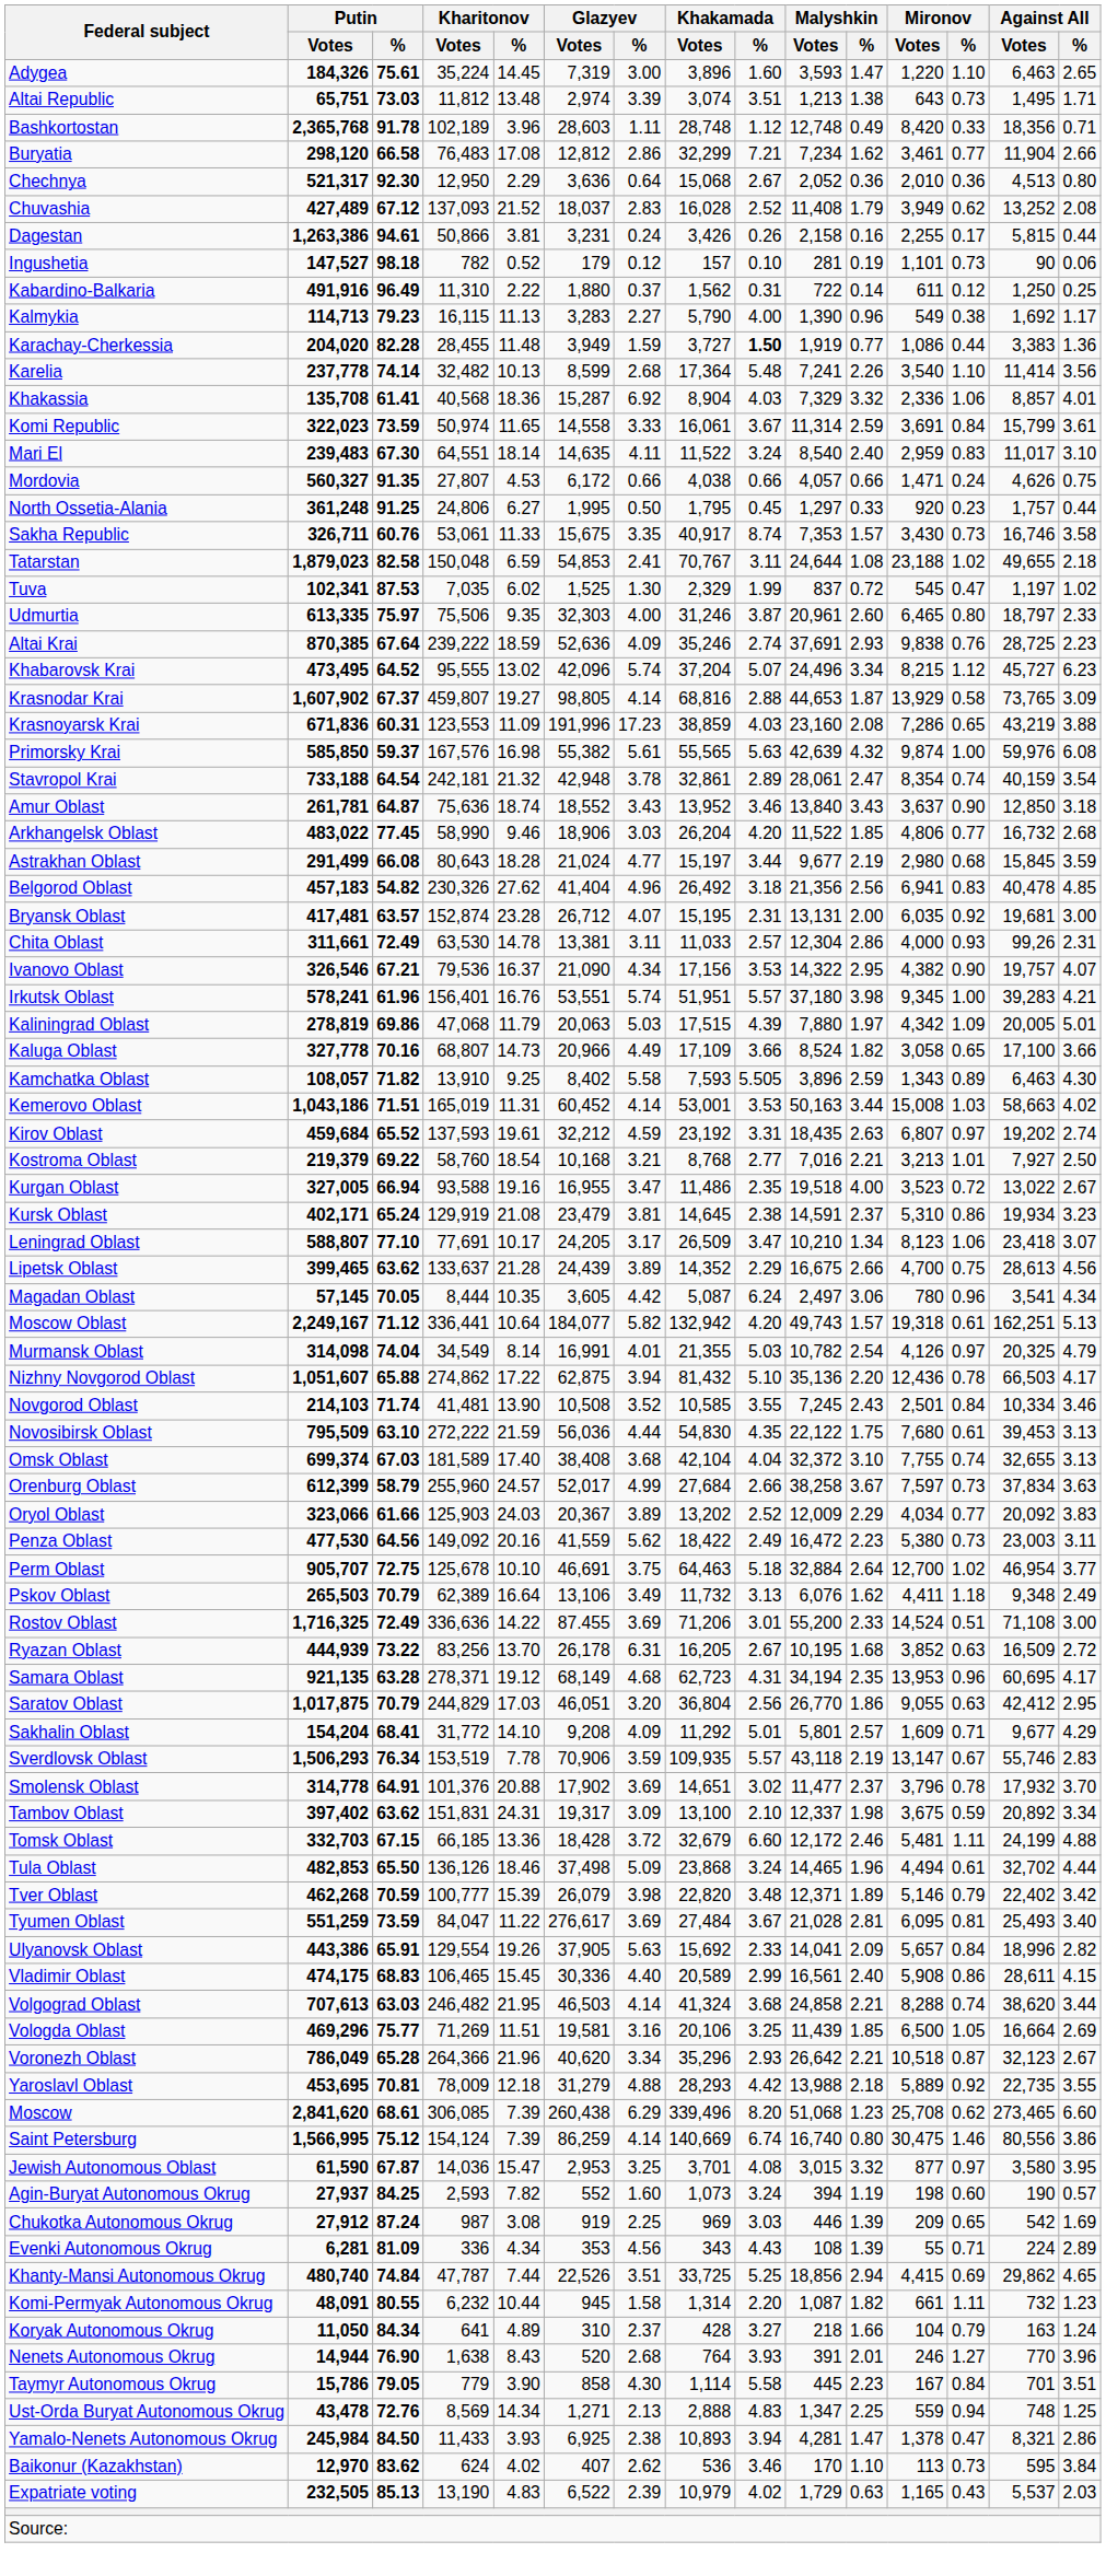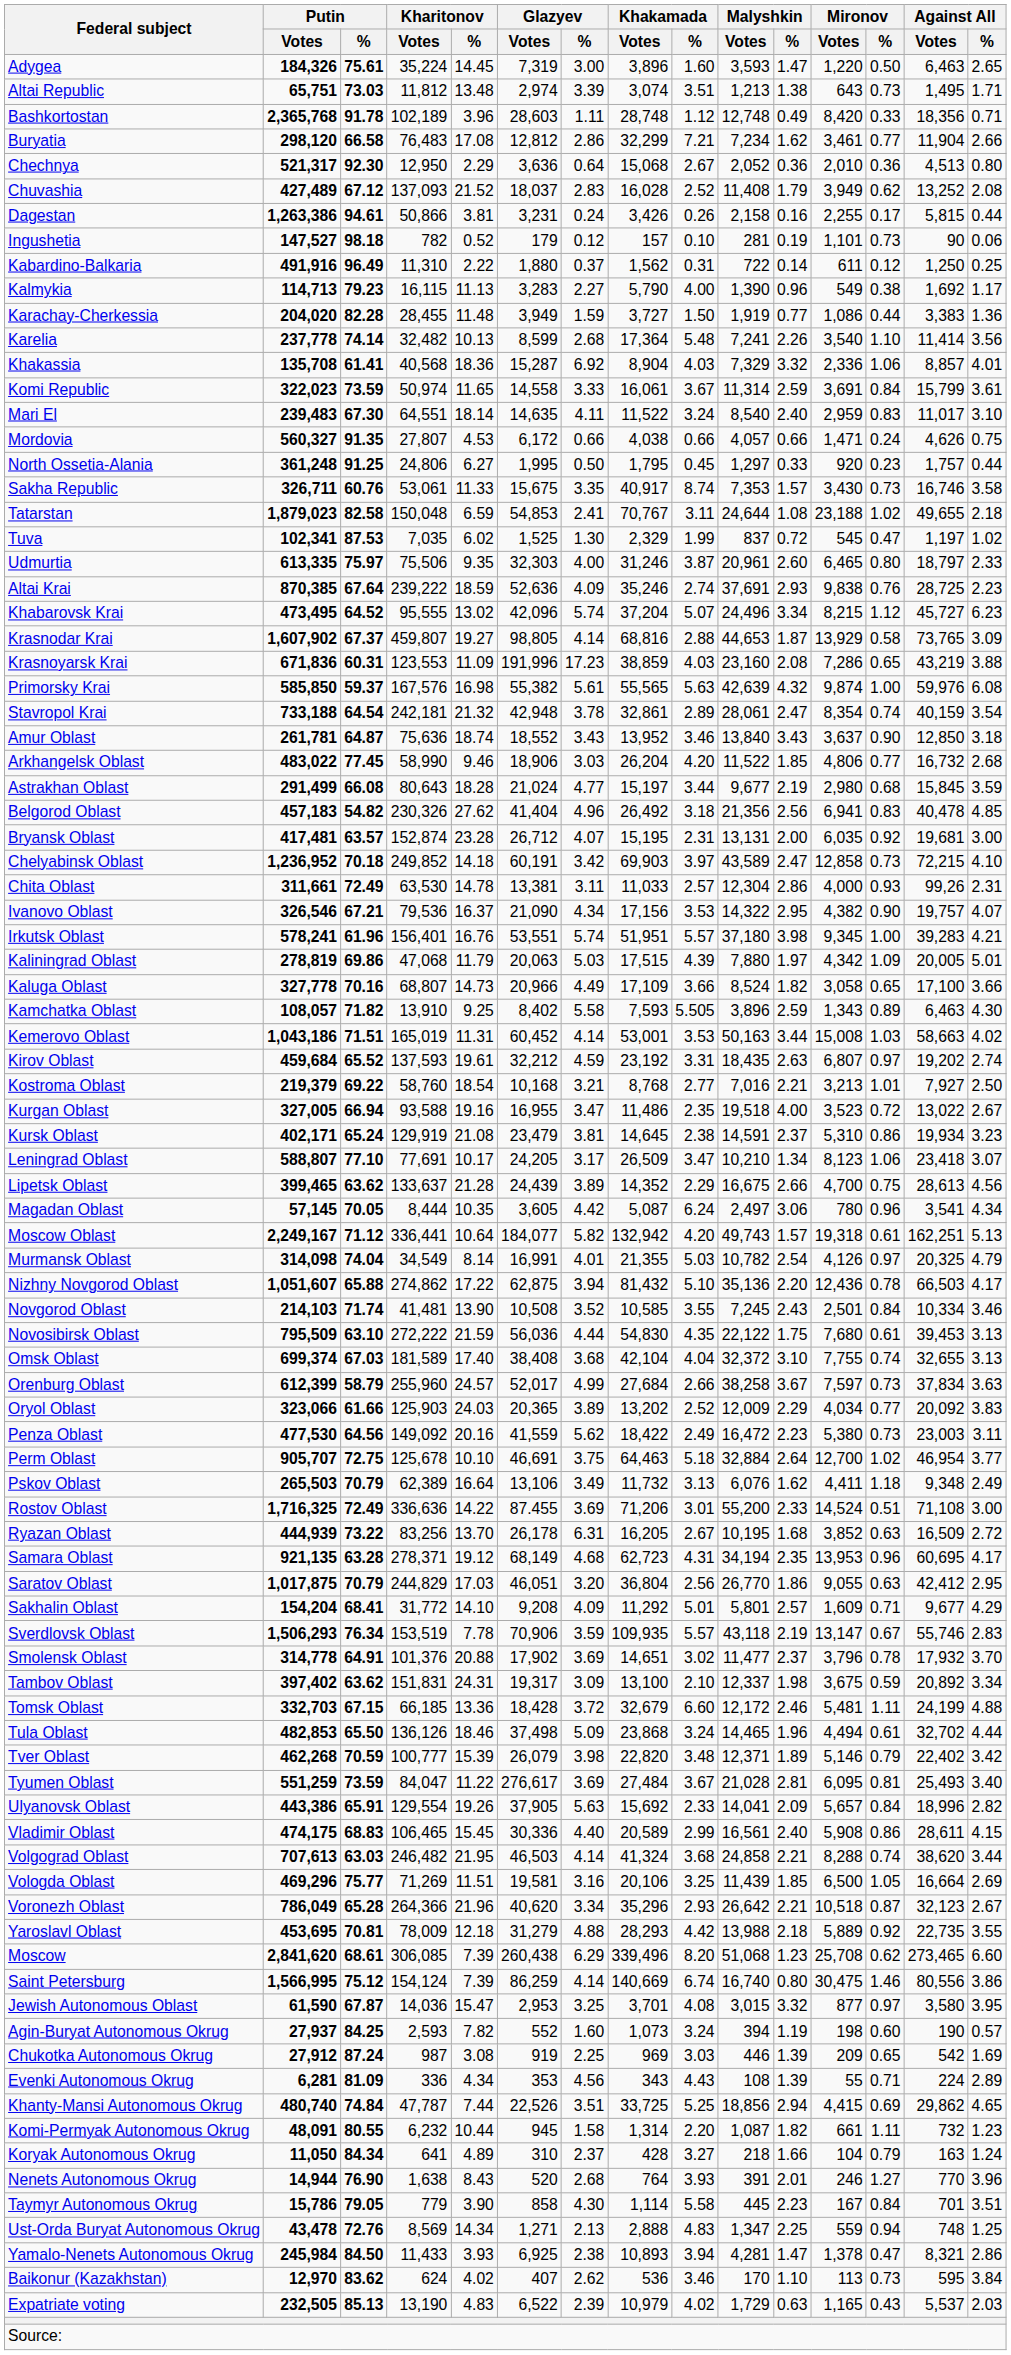Adygea | Mironov / %: 1.10 -> 0.50
Karachay-Cherkessia | Khakamada / %: bold -> normal
+ row: Chelyabinsk Oblast | 1,236,952 | 70.18 | 249,852 | 14.18 | 60,191 | 3.42 | 69,903 | 3.97 | 43,589 | 2.47 | 12,858 | 0.73 | 72,215 | 4.10
Oryol Oblast | Glazyev / Votes: 20,367 -> 20,365
